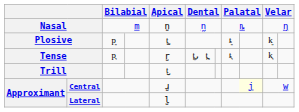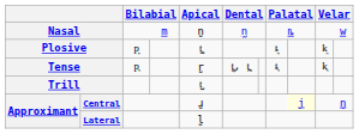Nasal | column 11: ŋ -> w
Central | column 11: w -> ŋ
